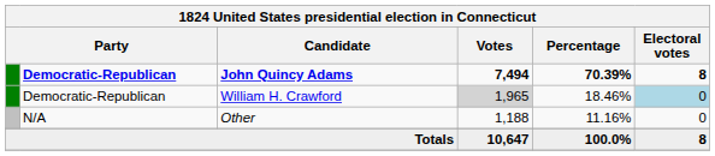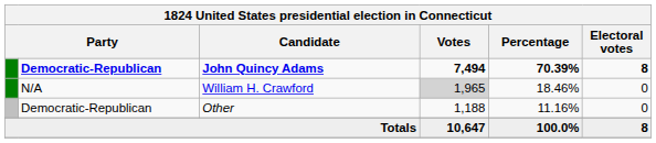William H. Crawford | column 2: Democratic-Republican -> N/A
William H. Crawford | Electoral votes: lightblue background -> no background
Other | column 2: N/A -> Democratic-Republican
